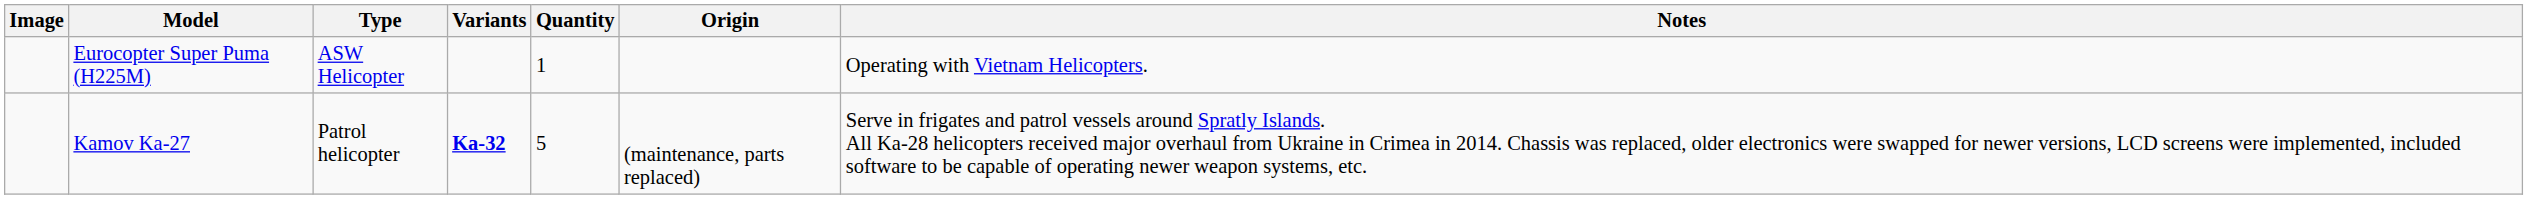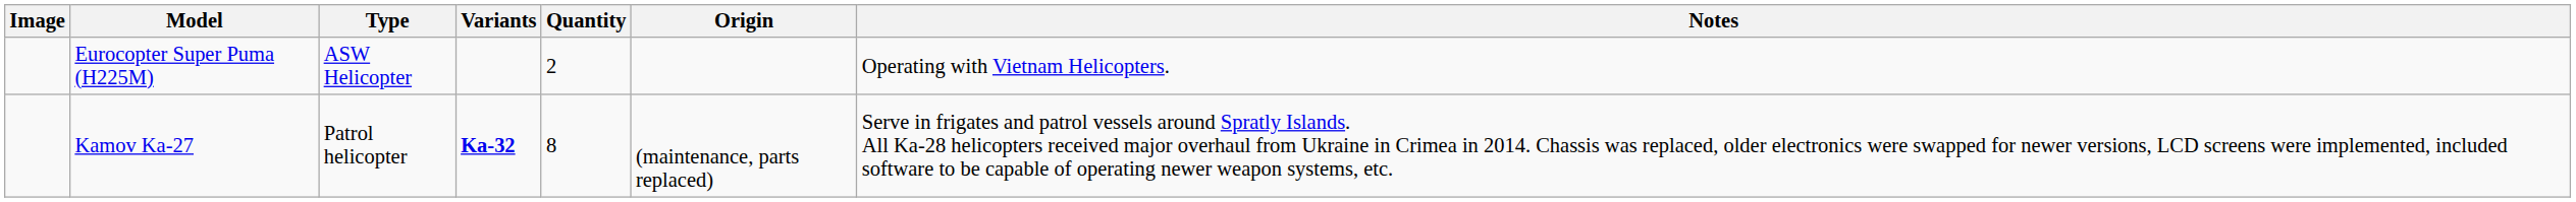Eurocopter Super Puma (H225M) | Quantity: 1 -> 2
Kamov Ka-27 | Quantity: 5 -> 8
